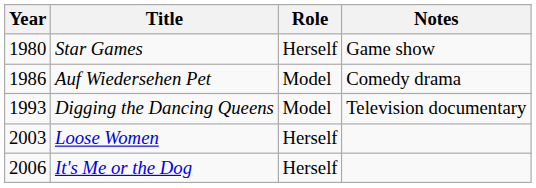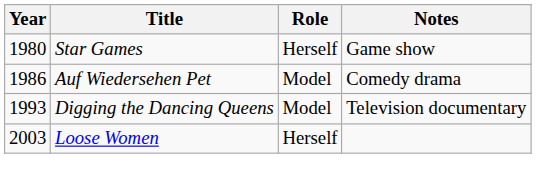- row: 2006 | It's Me or the Dog | Herself
